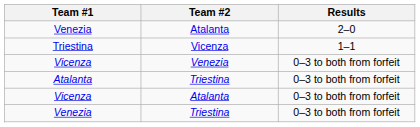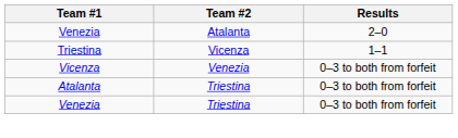- row: Vicenza | Atalanta | 0–3 to both from forfeit
